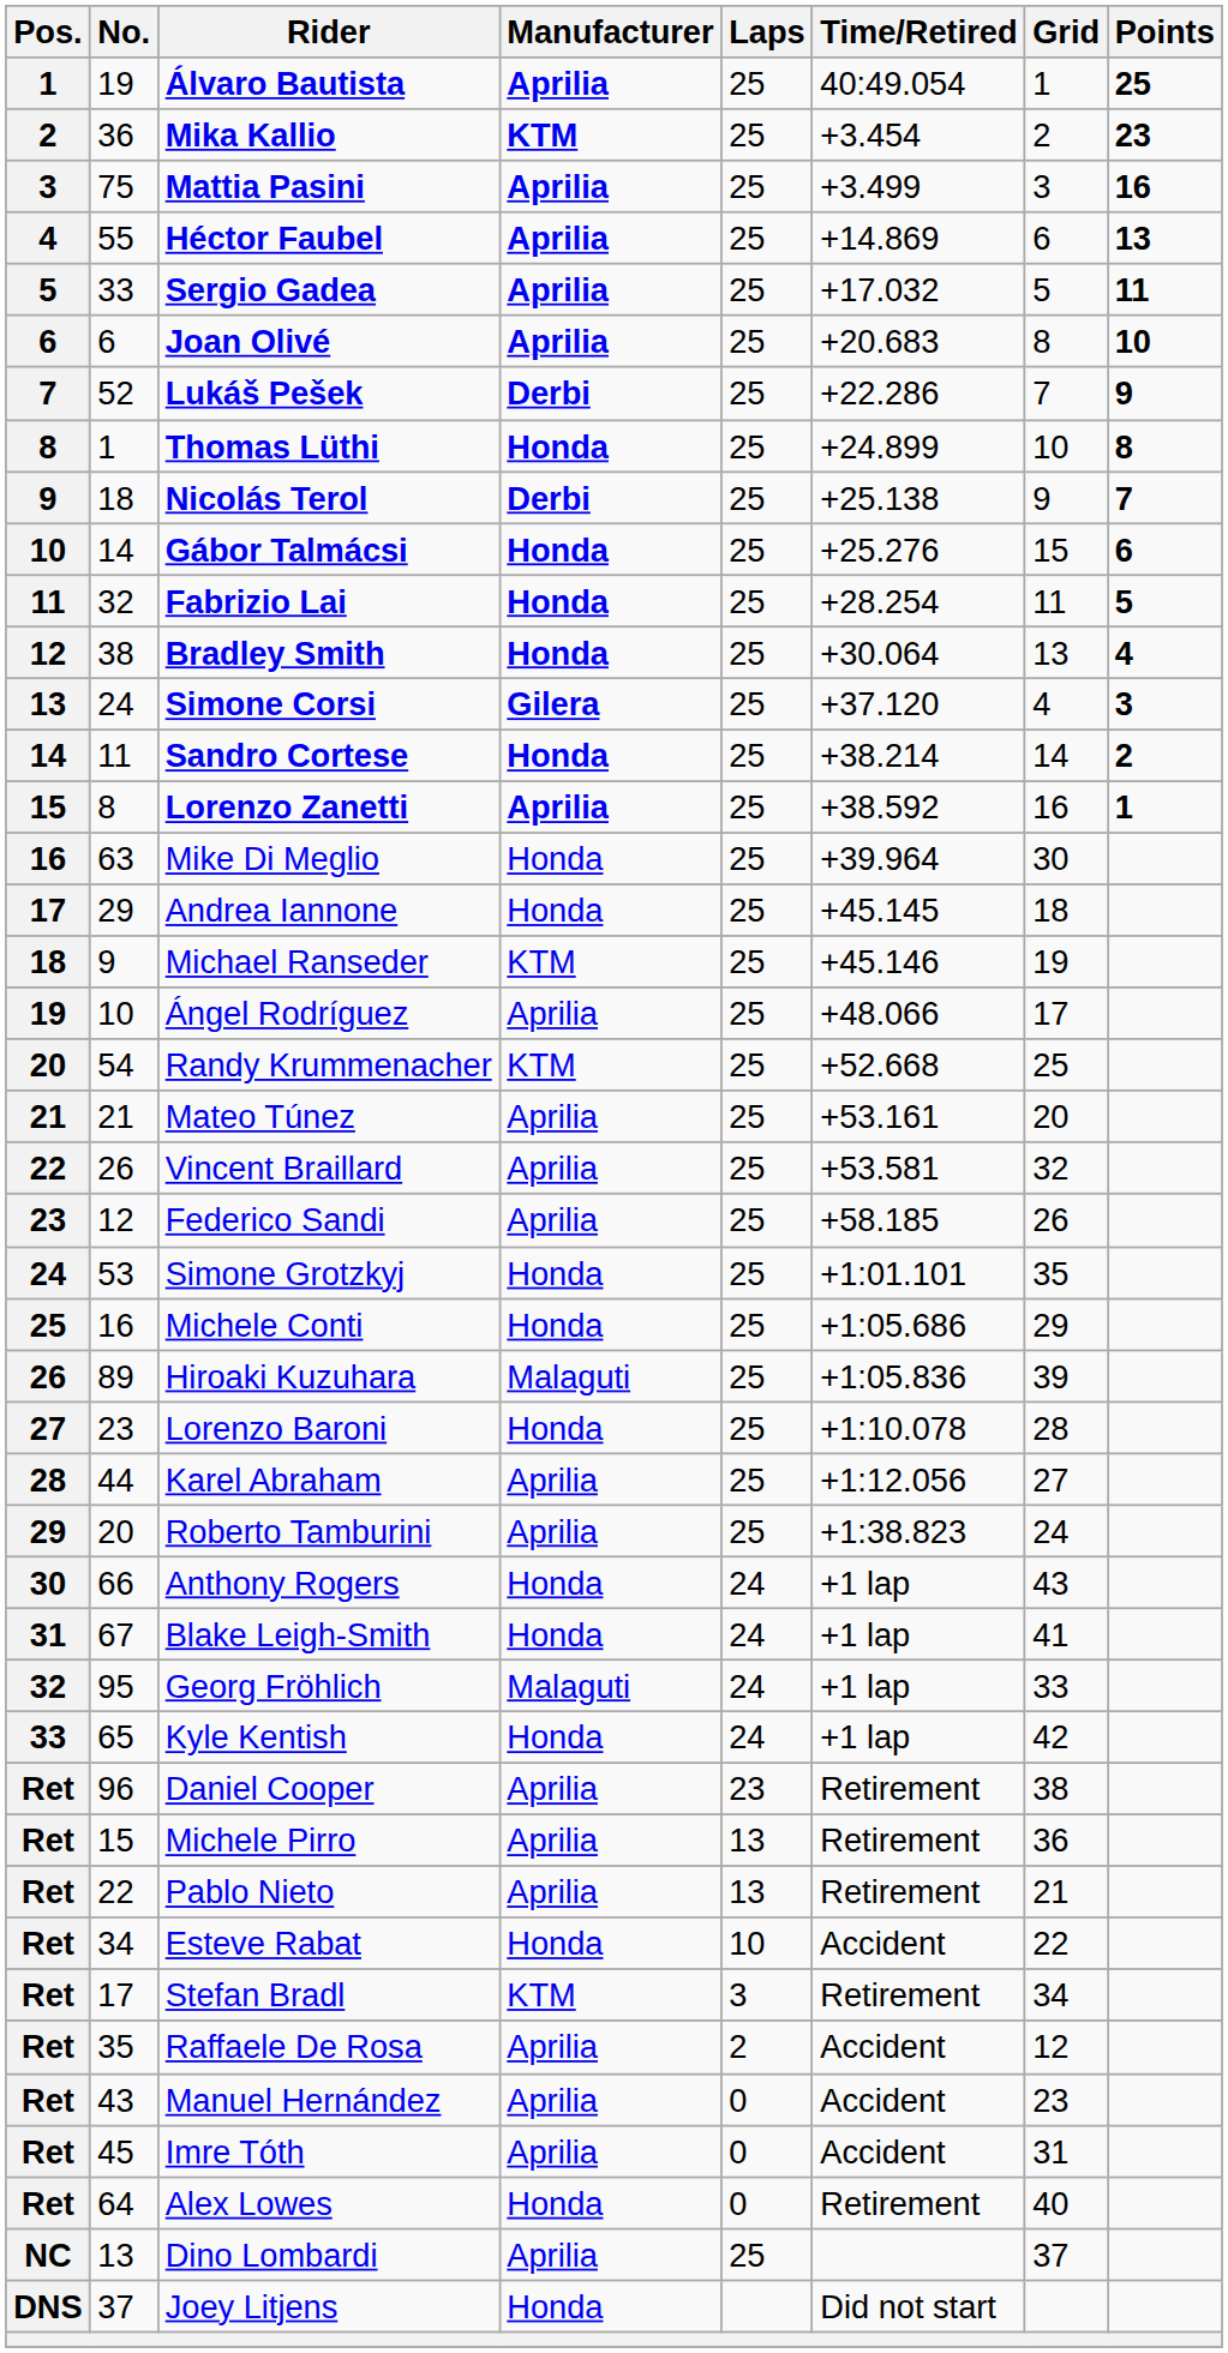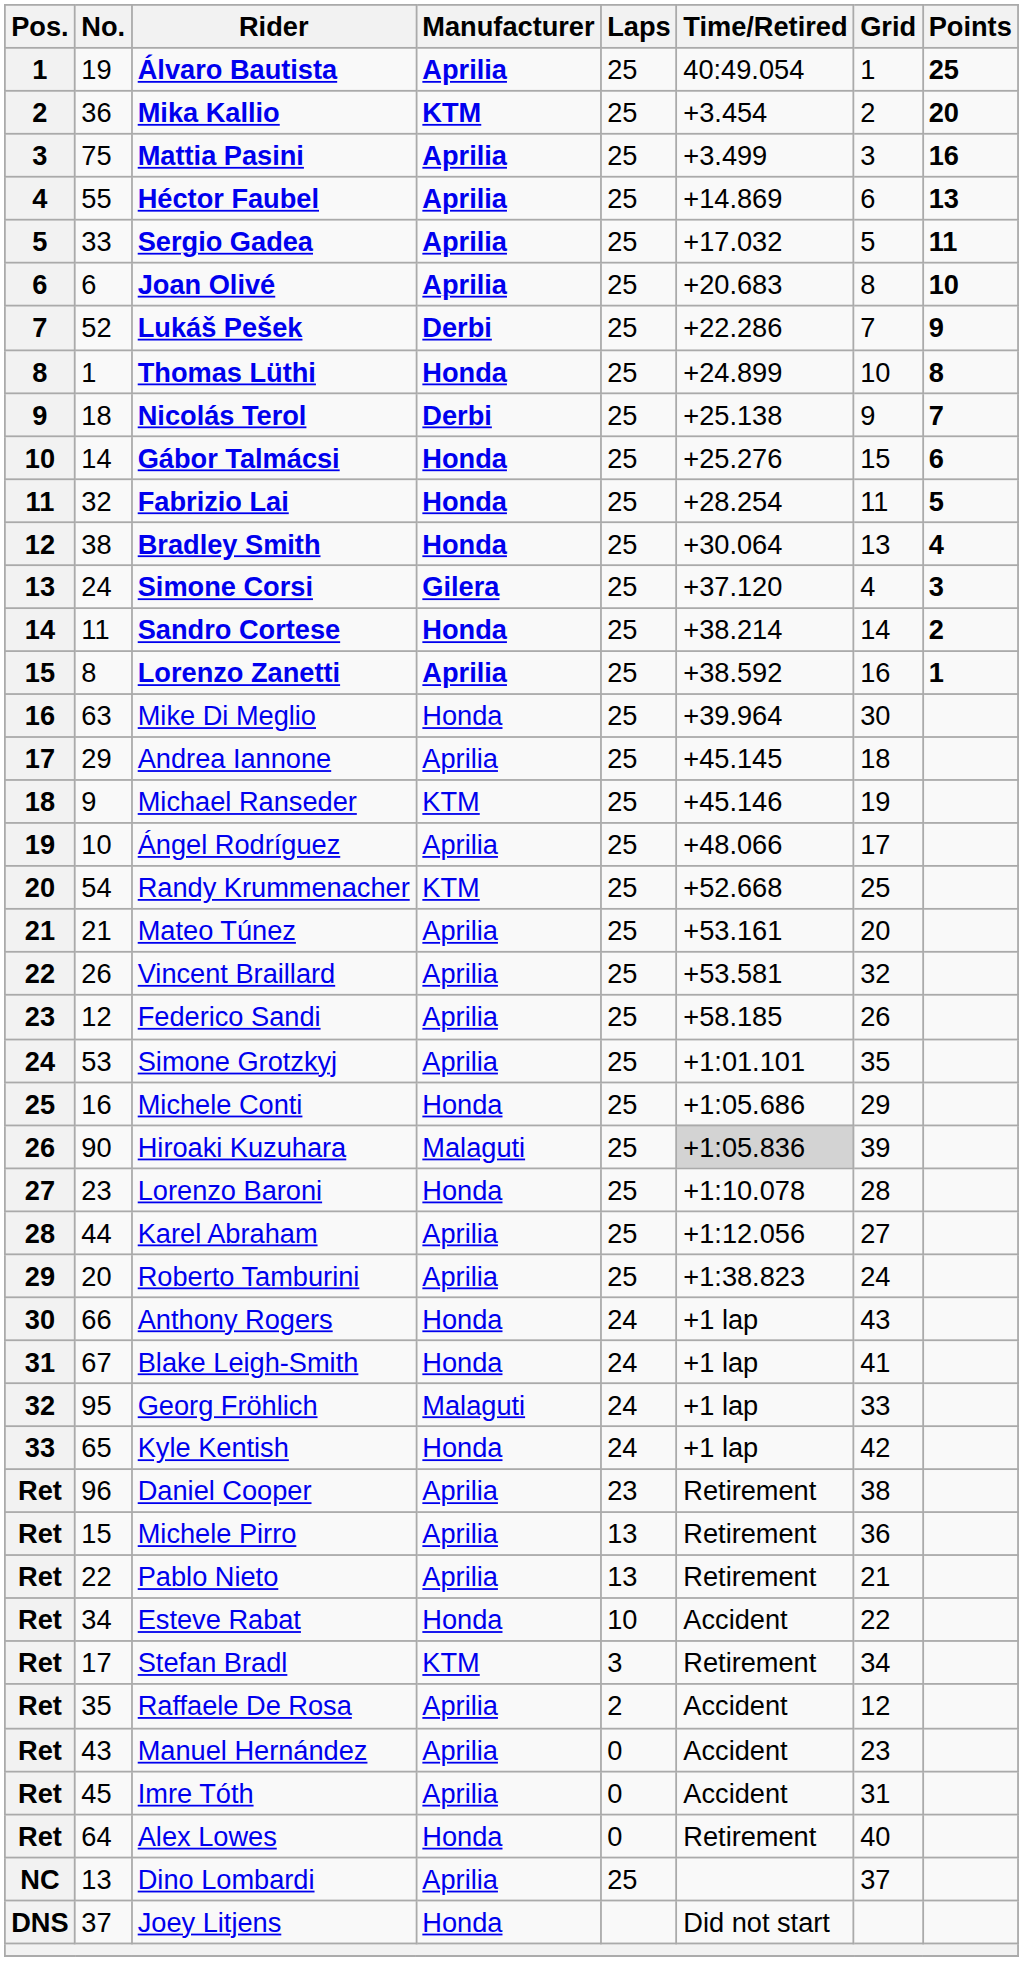Mika Kallio | Points: 23 -> 20
Andrea Iannone | Manufacturer: Honda -> Aprilia
Simone Grotzkyj | Manufacturer: Honda -> Aprilia
Hiroaki Kuzuhara | No.: 89 -> 90
Hiroaki Kuzuhara | Time/Retired: no background -> lightgrey background
